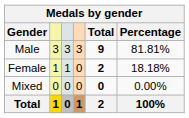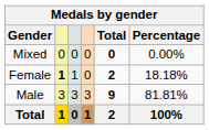rows swapped: Male <-> Mixed
Female | column 2: normal -> bold
